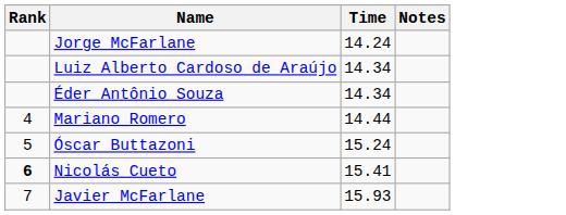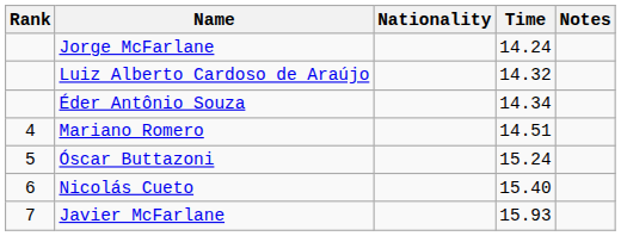+ column: Nationality
Luiz Alberto Cardoso de Araújo | Time: 14.34 -> 14.32
Mariano Romero | Time: 14.44 -> 14.51
Nicolás Cueto | Rank: bold -> normal
Nicolás Cueto | Time: 15.41 -> 15.40
